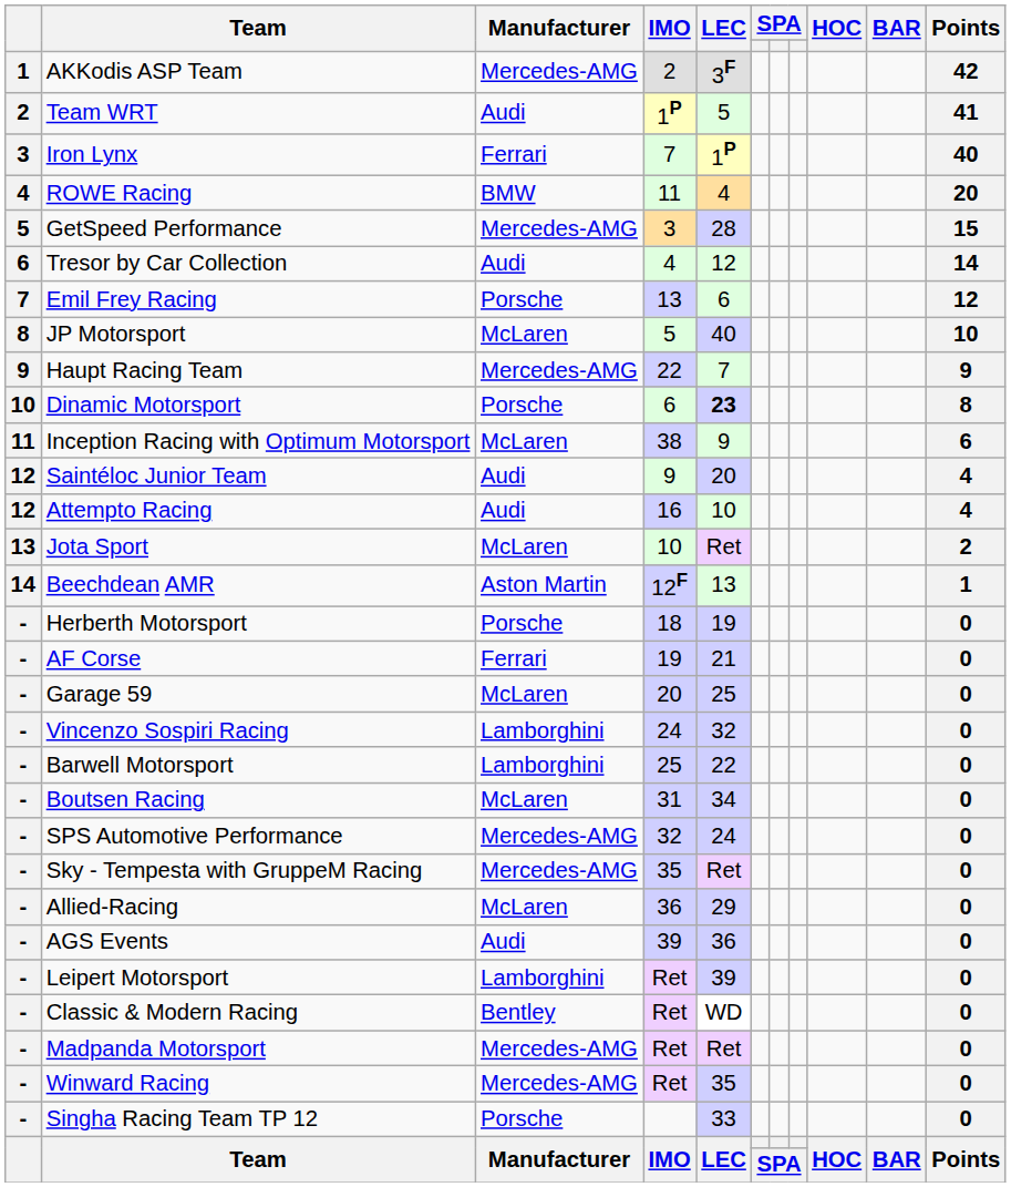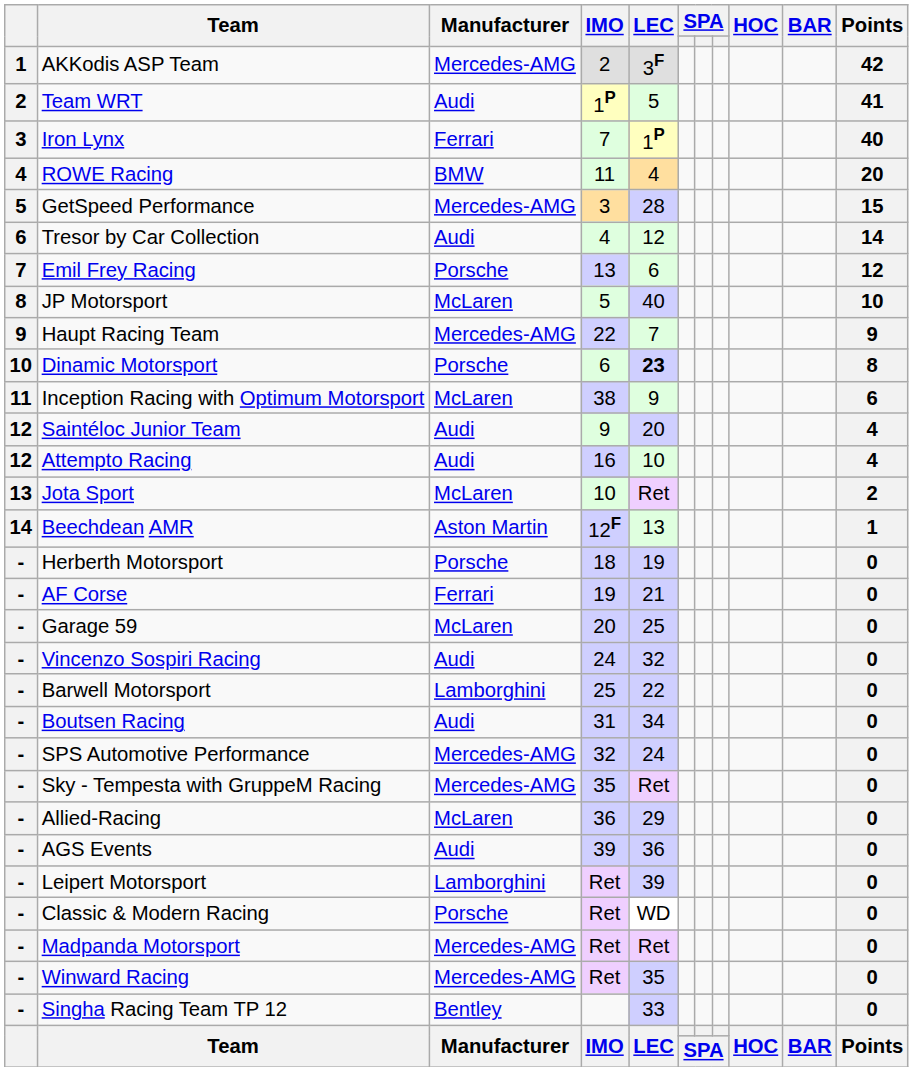Vincenzo Sospiri Racing | Manufacturer: Lamborghini -> Audi
Boutsen Racing | Manufacturer: McLaren -> Audi
Classic & Modern Racing | Manufacturer: Bentley -> Porsche
Singha Racing Team TP 12 | Manufacturer: Porsche -> Bentley
